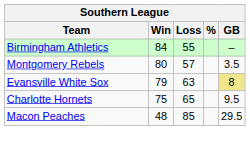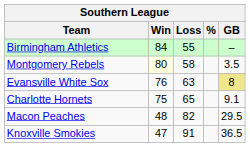Montgomery Rebels | Win: no background -> lightyellow background
Montgomery Rebels | Loss: 57 -> 58
Evansville White Sox | Win: 79 -> 76
Charlotte Hornets | GB: 9.5 -> 9.1
Macon Peaches | Loss: 85 -> 82
+ row: Knoxville Smokies | 47 | 91 | 36.5
